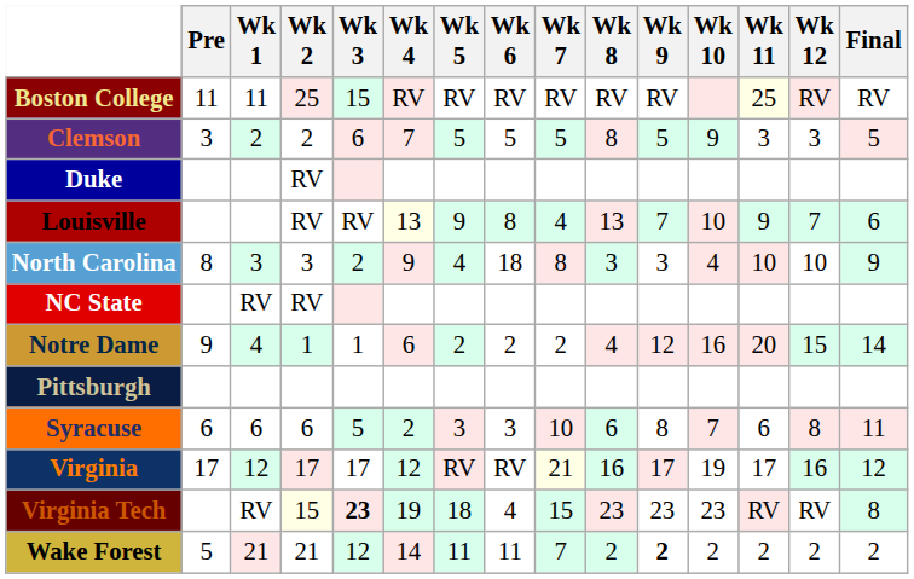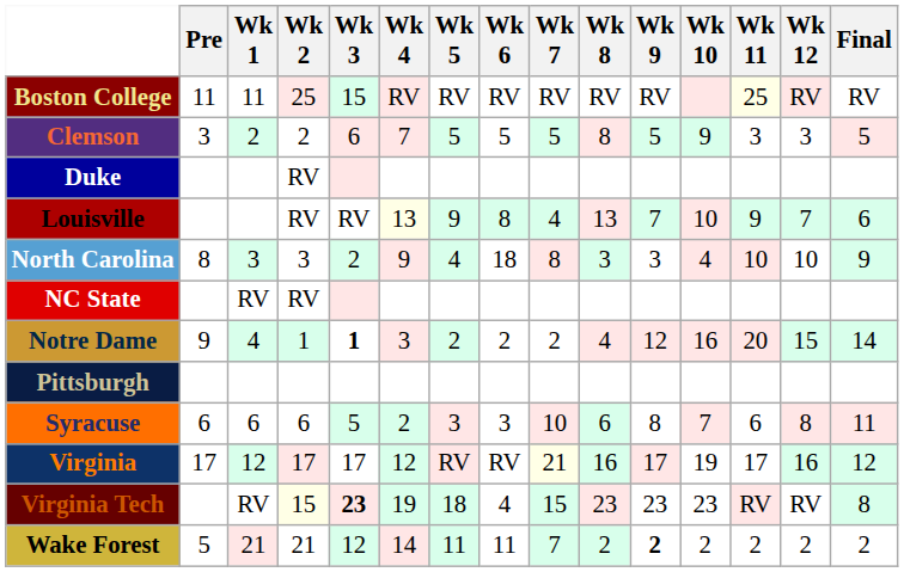Notre Dame | Wk 3: normal -> bold
Notre Dame | Wk 4: 6 -> 3
